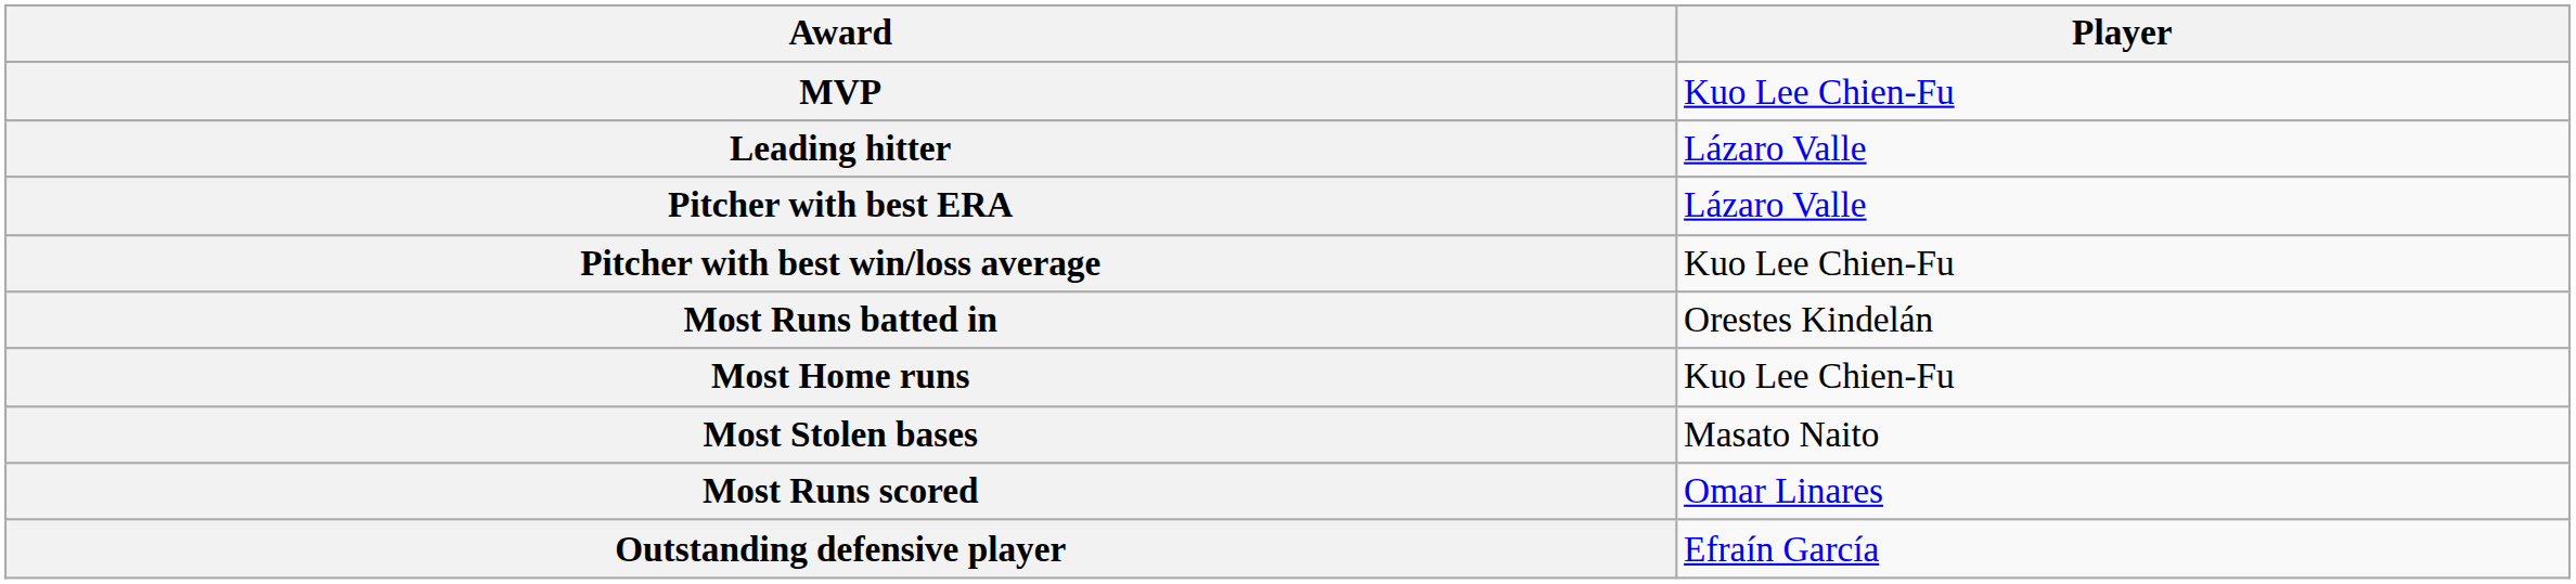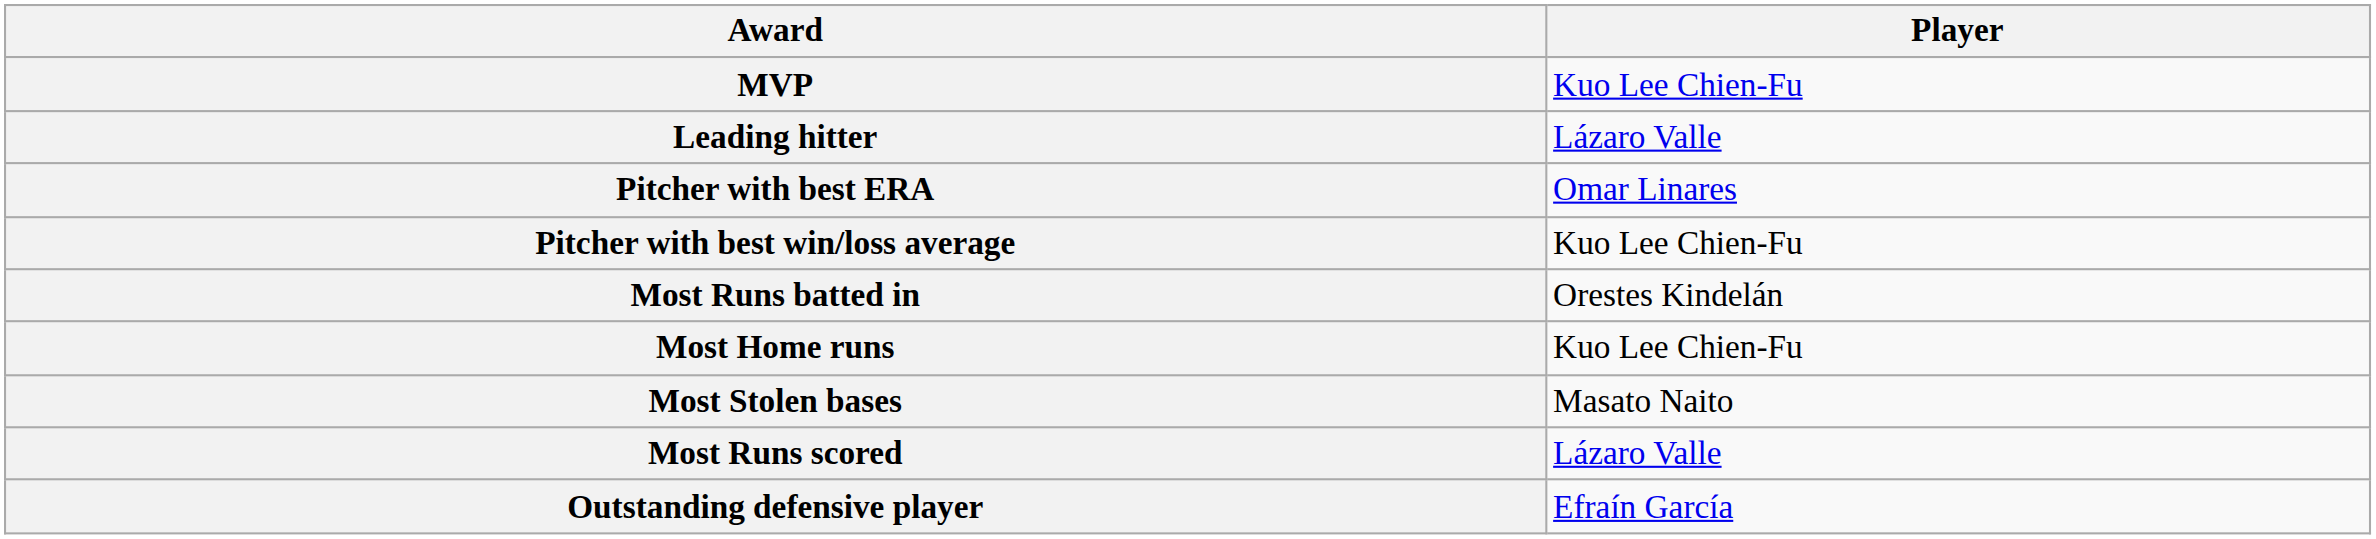Pitcher with best ERA | Player: Lázaro Valle -> Omar Linares
Most Runs scored | Player: Omar Linares -> Lázaro Valle
